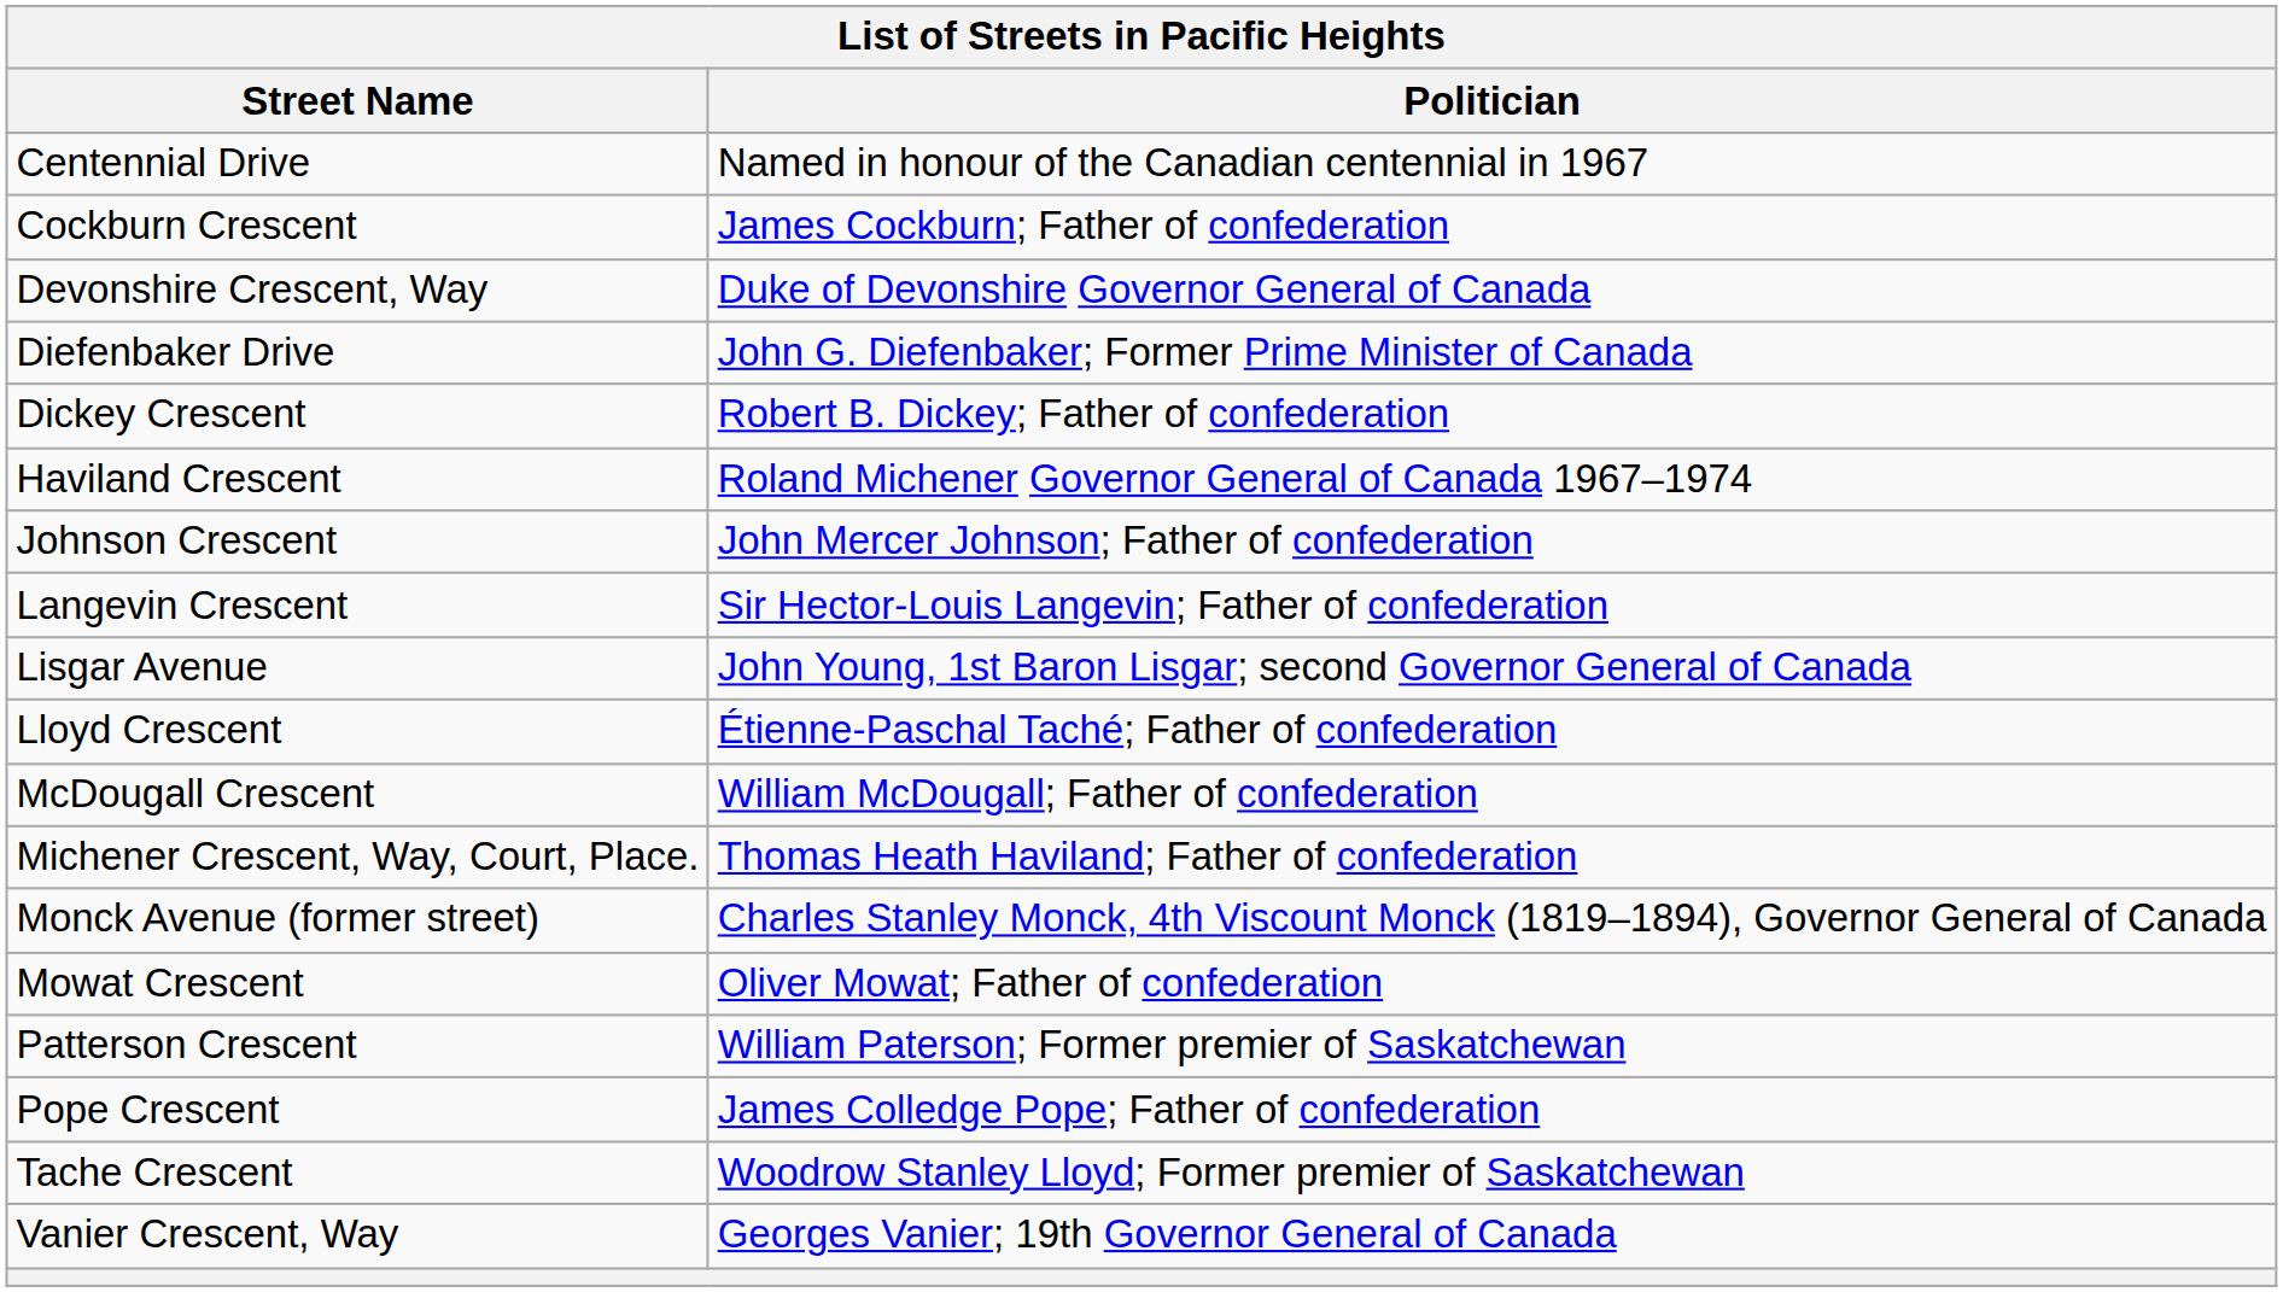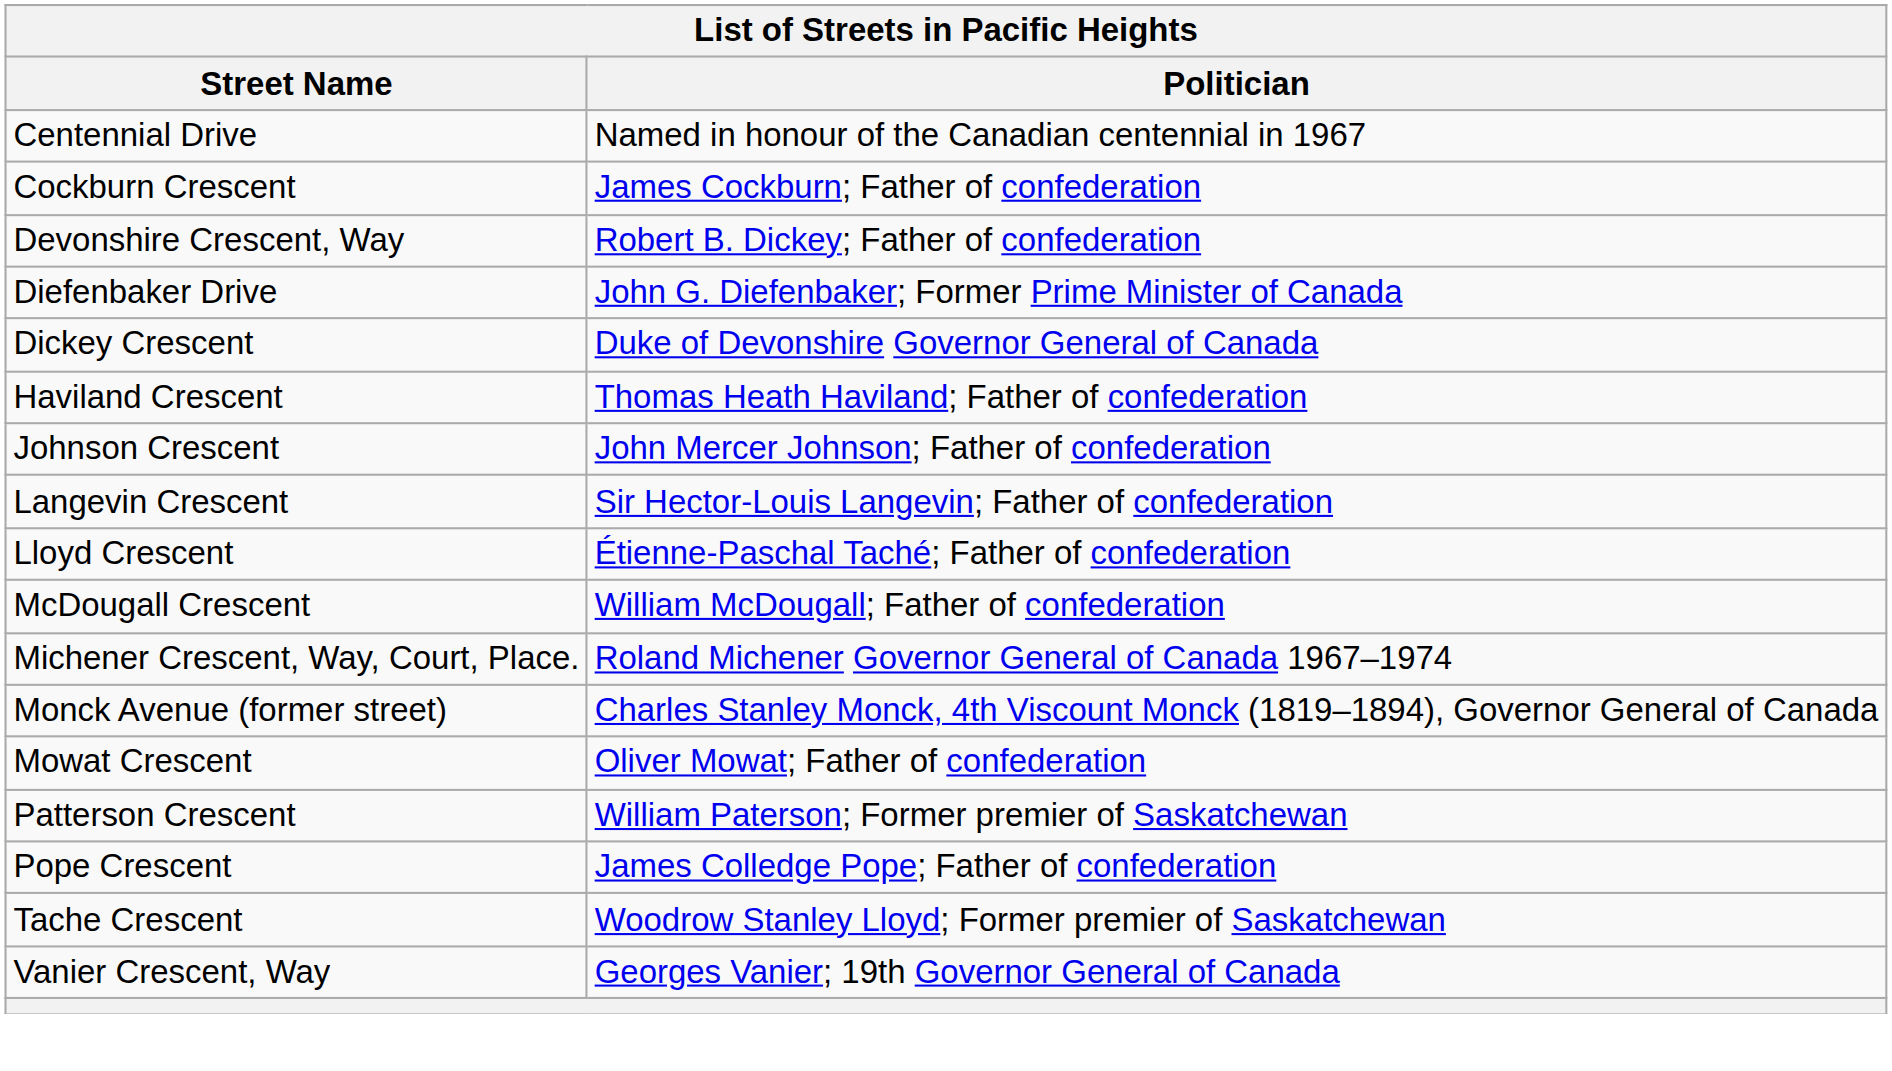Devonshire Crescent, Way | Politician: Duke of Devonshire Governor General of Canada -> Robert B. Dickey; Father of confederation
Dickey Crescent | Politician: Robert B. Dickey; Father of confederation -> Duke of Devonshire Governor General of Canada
Haviland Crescent | Politician: Roland Michener Governor General of Canada 1967–1974 -> Thomas Heath Haviland; Father of confederation
- row: Lisgar Avenue | John Young, 1st Baron Lisgar; second Governor General of Canada
Michener Crescent, Way, Court, Place. | Politician: Thomas Heath Haviland; Father of confederation -> Roland Michener Governor General of Canada 1967–1974
